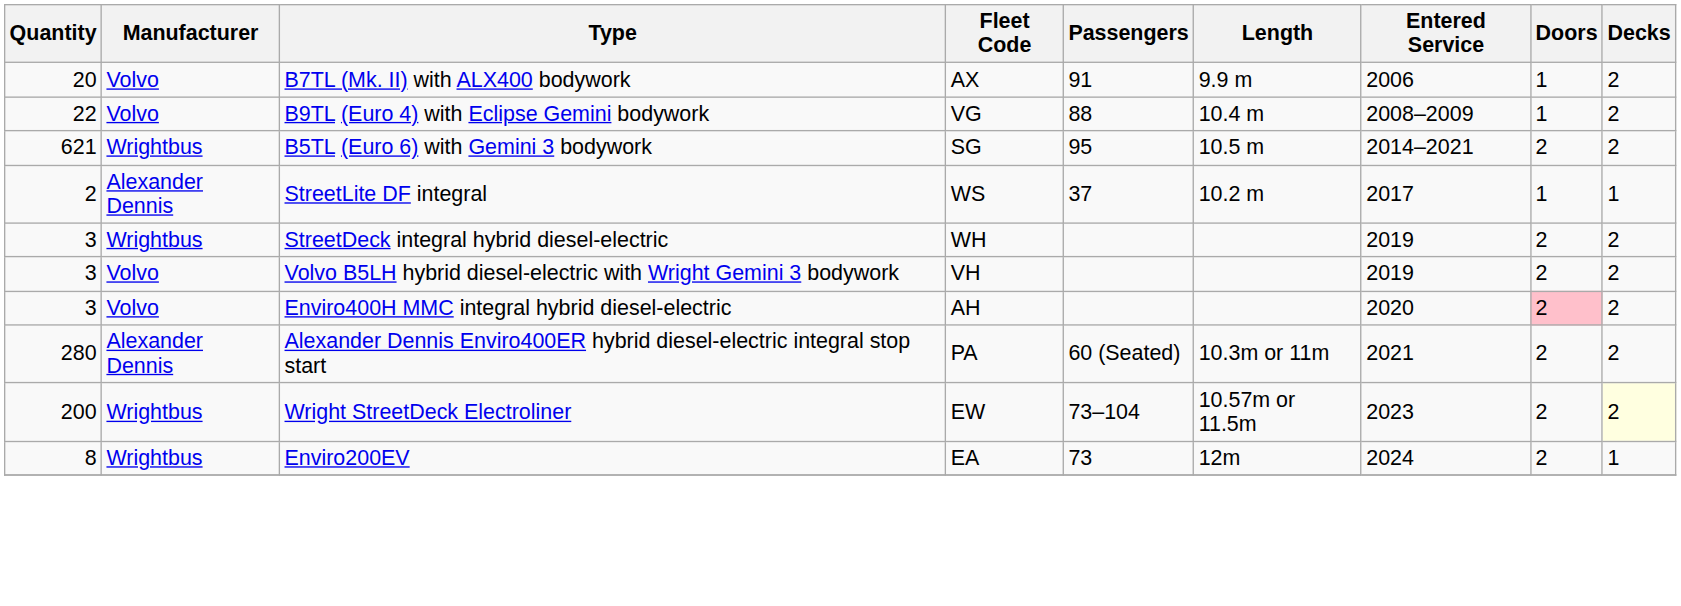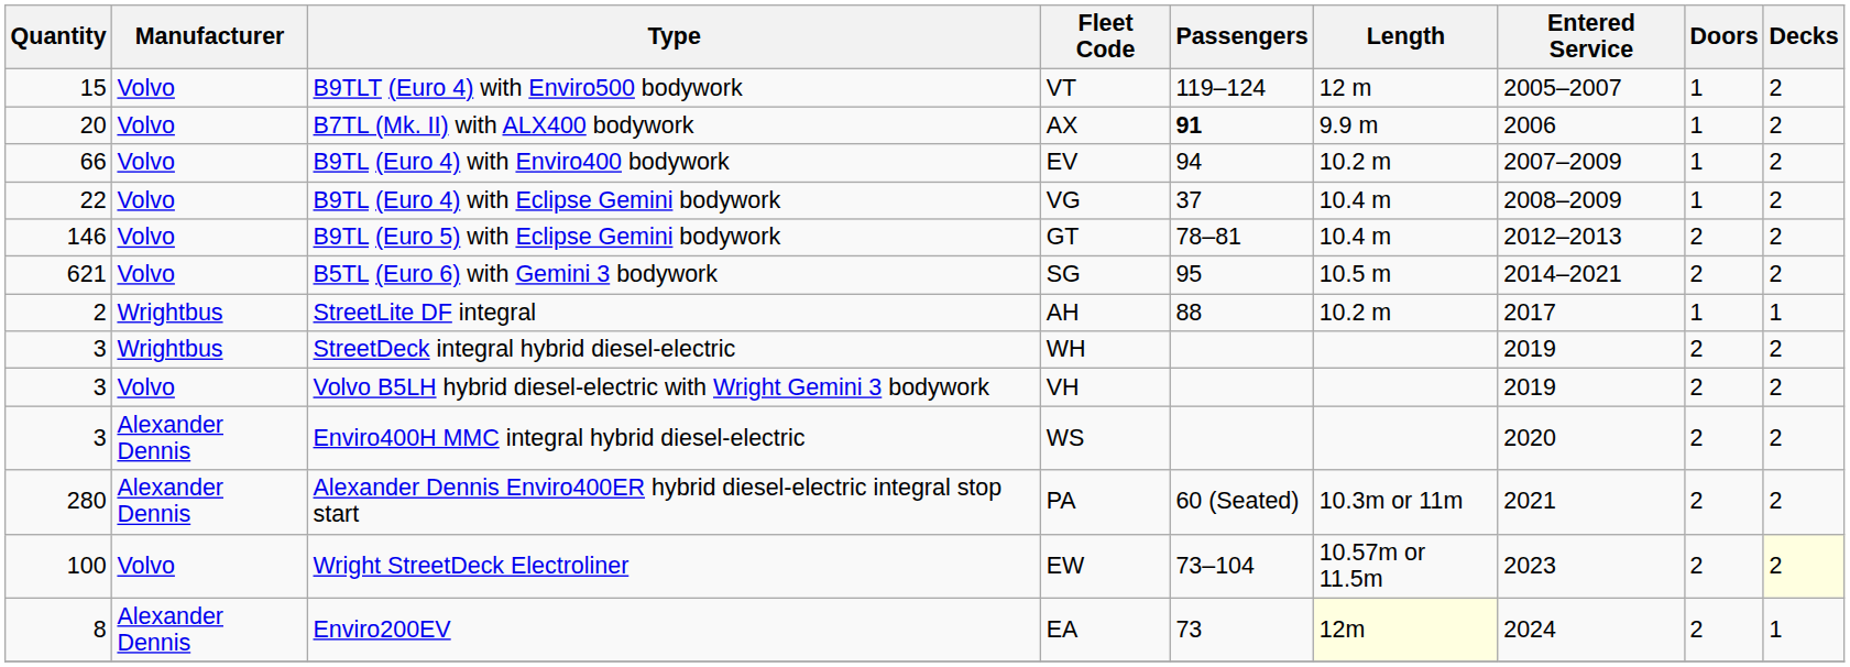+ row: 15 | Volvo | B9TLT (Euro 4) with Enviro500 bodywork | VT | 119–124 | 12 m | 2005–2007 | 1 | 2
B7TL (Mk. II) with ALX400 bodywork | Passengers: normal -> bold
+ row: 66 | Volvo | B9TL (Euro 4) with Enviro400 bodywork | EV | 94 | 10.2 m | 2007–2009 | 1 | 2
B9TL (Euro 4) with Eclipse Gemini bodywork | Passengers: 88 -> 37
+ row: 146 | Volvo | B9TL (Euro 5) with Eclipse Gemini bodywork | GT | 78–81 | 10.4 m | 2012–2013 | 2 | 2
B5TL (Euro 6) with Gemini 3 bodywork | Manufacturer: Wrightbus -> Volvo
StreetLite DF integral | Manufacturer: Alexander Dennis -> Wrightbus
StreetLite DF integral | Fleet Code: WS -> AH
StreetLite DF integral | Passengers: 37 -> 88
Enviro400H MMC integral hybrid diesel-electric | Manufacturer: Volvo -> Alexander Dennis
Enviro400H MMC integral hybrid diesel-electric | Fleet Code: AH -> WS
Enviro400H MMC integral hybrid diesel-electric | Doors: pink background -> no background
Wright StreetDeck Electroliner | Quantity: 200 -> 100
Wright StreetDeck Electroliner | Manufacturer: Wrightbus -> Volvo
Enviro200EV | Manufacturer: Wrightbus -> Alexander Dennis
Enviro200EV | Length: no background -> lightyellow background
